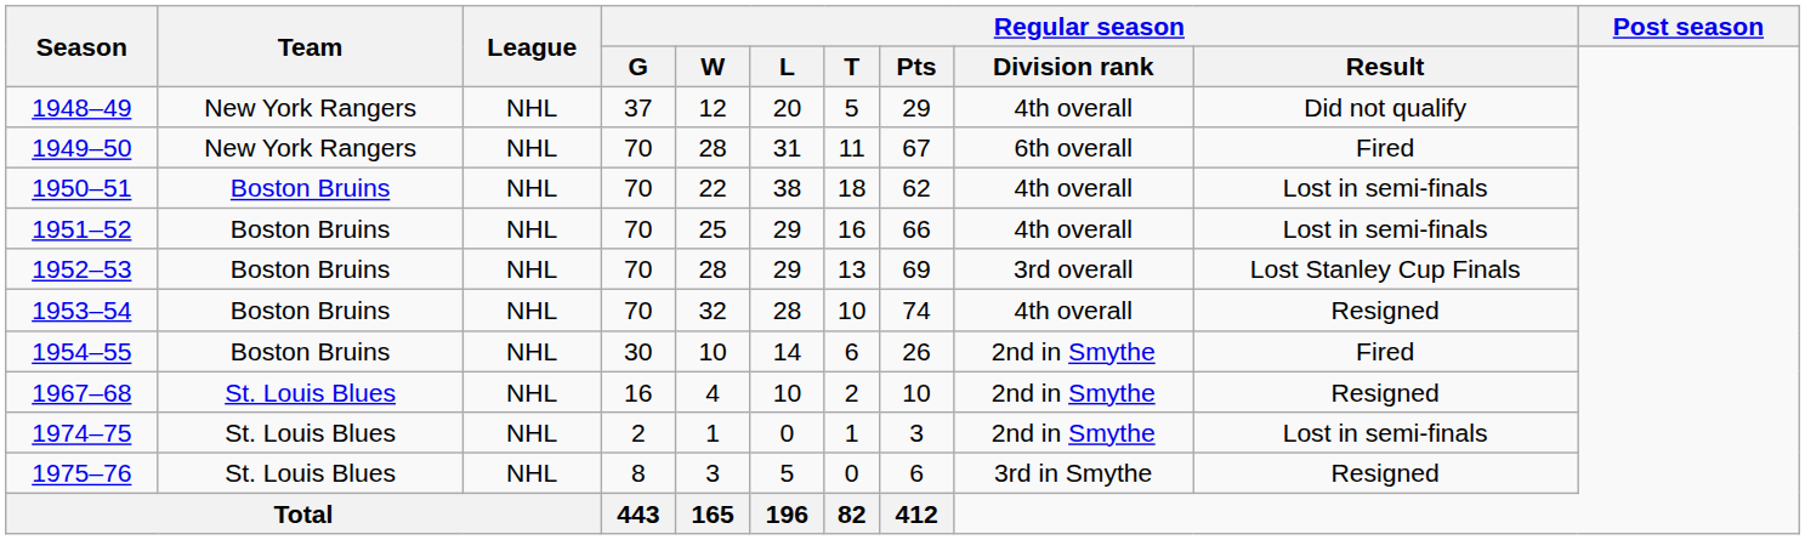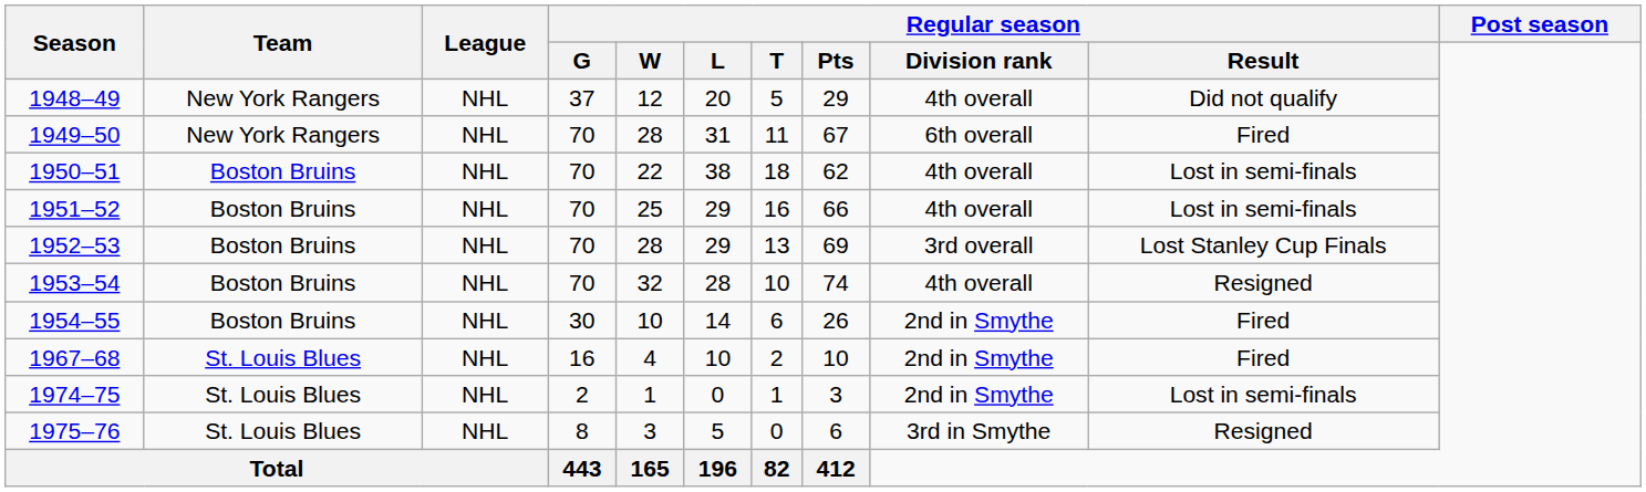1967–68 | Regular season / Result: Resigned -> Fired
